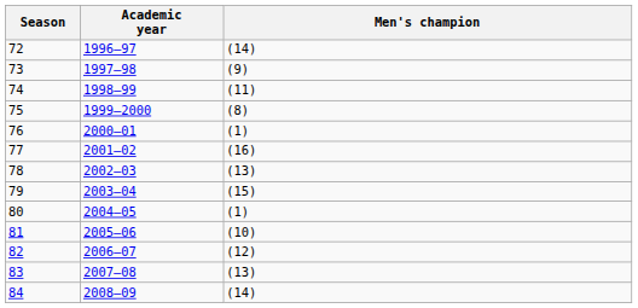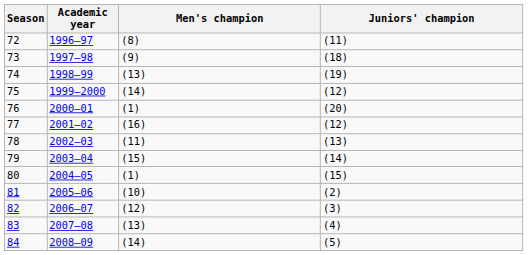+ column: Juniors' champion | (11) | (18) | (19) | (12) | (20) | (12) | (13) | (14) | (15) | (2) | (3) | (4) | (5)
72 | Men's champion: (14) -> (8)
74 | Men's champion: (11) -> (13)
75 | Men's champion: (8) -> (14)
78 | Men's champion: (13) -> (11)
